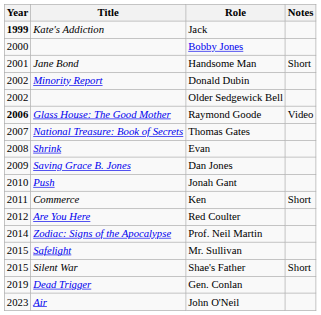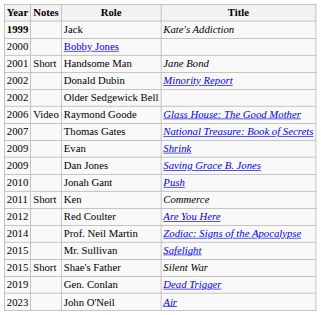columns swapped: Title <-> Notes
Raymond Goode | Year: bold -> normal
Evan | Year: 2008 -> 2009
